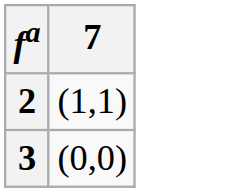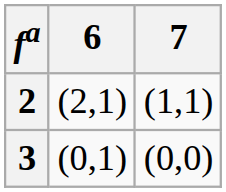+ column: 6 | (2,1) | (0,1)
